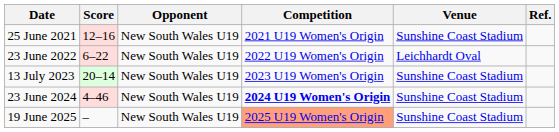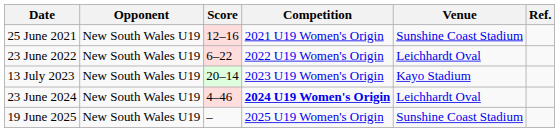columns swapped: Opponent <-> Score
13 July 2023 | Venue: Sunshine Coast Stadium -> Kayo Stadium
23 June 2024 | Venue: Sunshine Coast Stadium -> Leichhardt Oval
19 June 2025 | Competition: lightsalmon background -> no background
